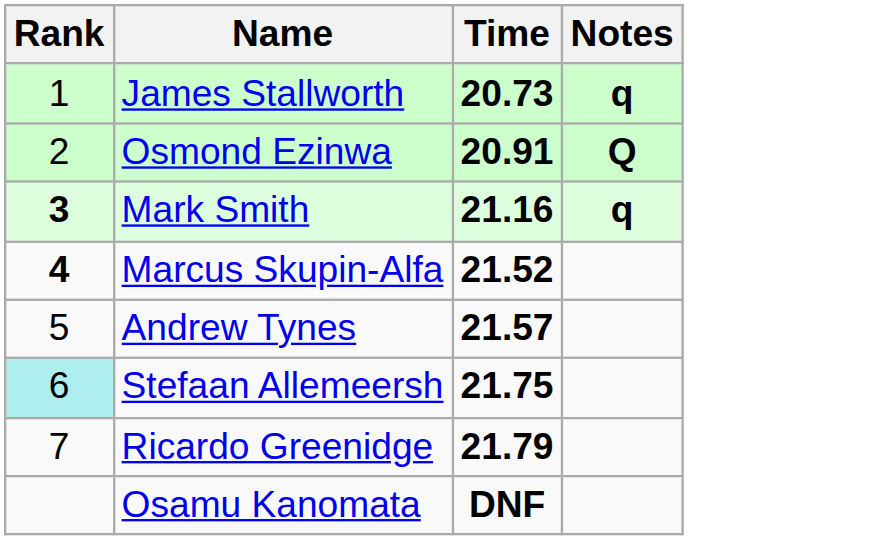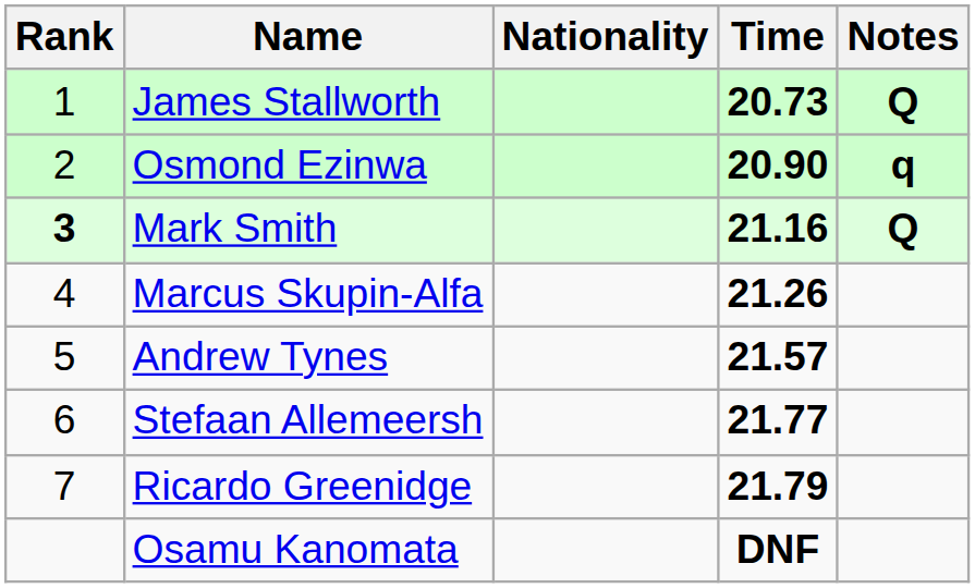+ column: Nationality
James Stallworth | Notes: q -> Q
Osmond Ezinwa | Time: 20.91 -> 20.90
Osmond Ezinwa | Notes: Q -> q
Mark Smith | Notes: q -> Q
Marcus Skupin-Alfa | Rank: bold -> normal
Marcus Skupin-Alfa | Time: 21.52 -> 21.26
Stefaan Allemeersh | Rank: paleturquoise background -> no background
Stefaan Allemeersh | Time: 21.75 -> 21.77
